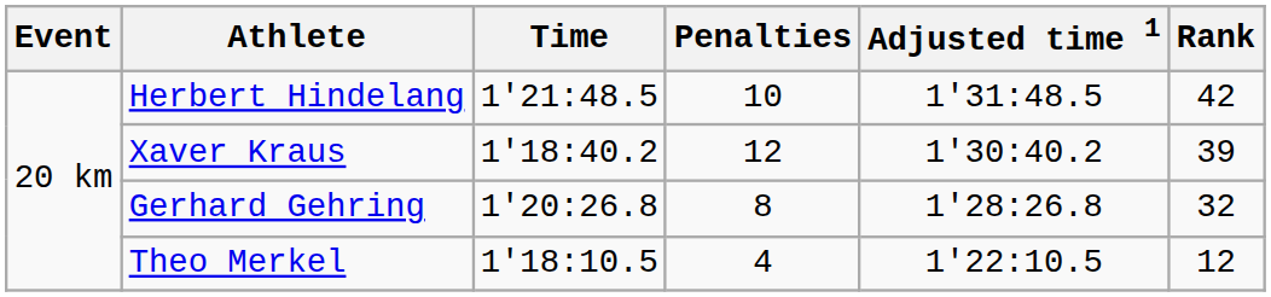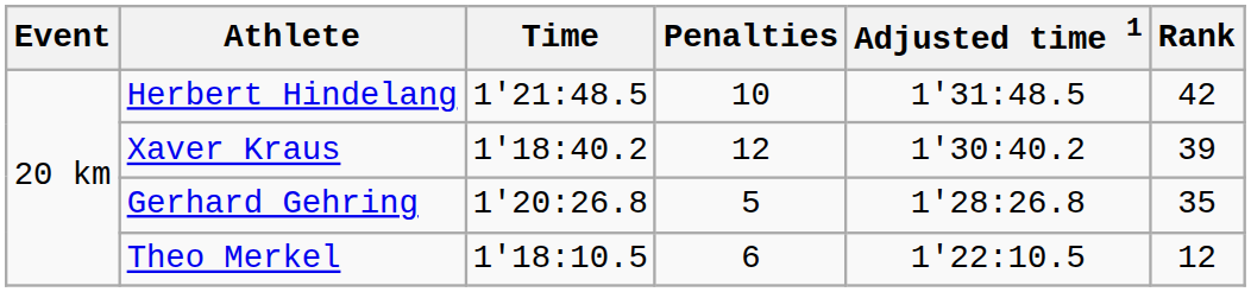Gerhard Gehring | Penalties: 8 -> 5
Gerhard Gehring | Rank: 32 -> 35
Theo Merkel | Penalties: 4 -> 6
